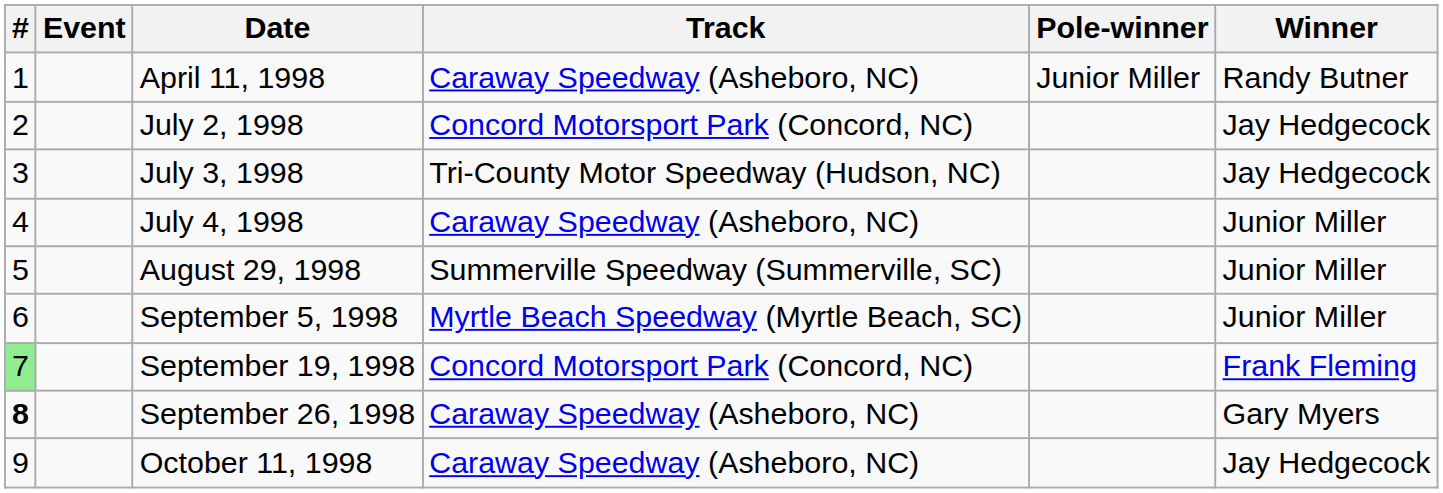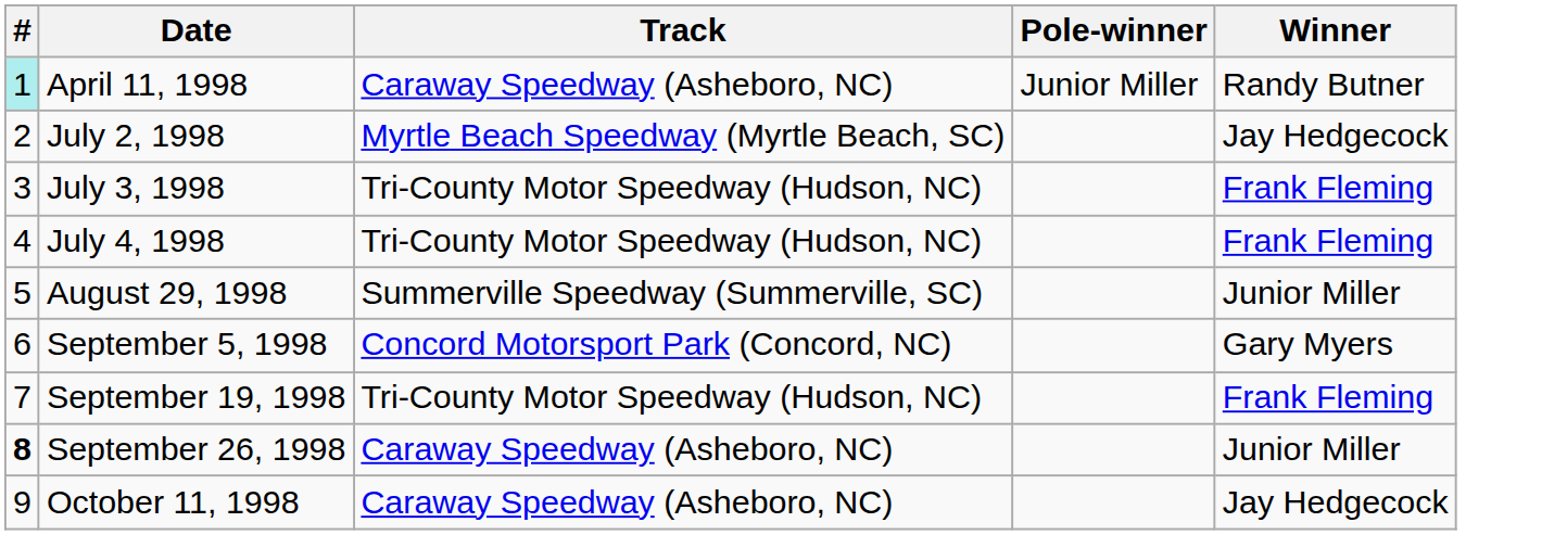- column: Event
April 11, 1998 | #: no background -> paleturquoise background
July 2, 1998 | Track: Concord Motorsport Park (Concord, NC) -> Myrtle Beach Speedway (Myrtle Beach, SC)
July 3, 1998 | Winner: Jay Hedgecock -> Frank Fleming
July 4, 1998 | Track: Caraway Speedway (Asheboro, NC) -> Tri-County Motor Speedway (Hudson, NC)
July 4, 1998 | Winner: Junior Miller -> Frank Fleming
September 5, 1998 | Track: Myrtle Beach Speedway (Myrtle Beach, SC) -> Concord Motorsport Park (Concord, NC)
September 5, 1998 | Winner: Junior Miller -> Gary Myers
September 19, 1998 | #: lightgreen background -> no background
September 19, 1998 | Track: Concord Motorsport Park (Concord, NC) -> Tri-County Motor Speedway (Hudson, NC)
September 26, 1998 | Winner: Gary Myers -> Junior Miller
